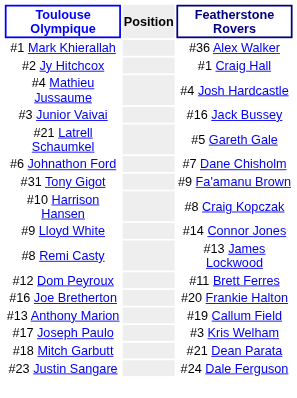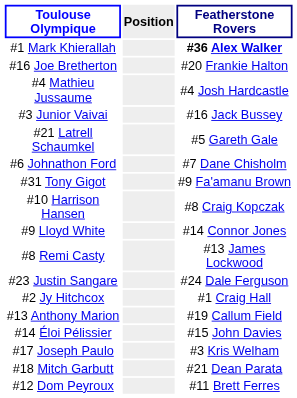#1 Mark Khierallah | Featherstone Rovers: normal -> bold
rows swapped: #2 Jy Hitchcox <-> #16 Joe Bretherton
rows swapped: #12 Dom Peyroux <-> #23 Justin Sangare
+ row: #14 Éloi Pélissier | #15 John Davies
